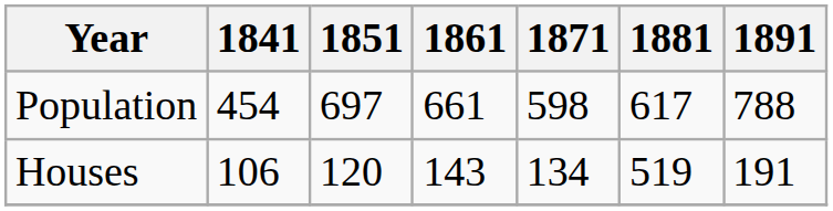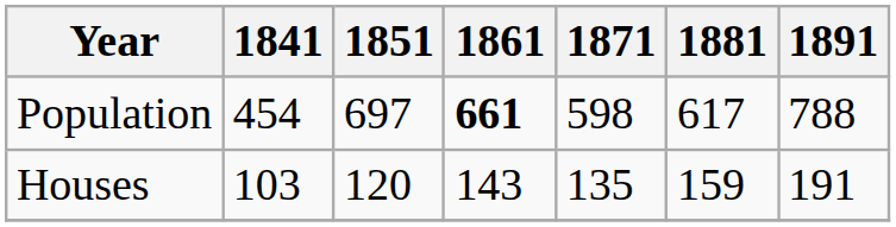Population | 1861: normal -> bold
Houses | 1841: 106 -> 103
Houses | 1871: 134 -> 135
Houses | 1881: 519 -> 159
